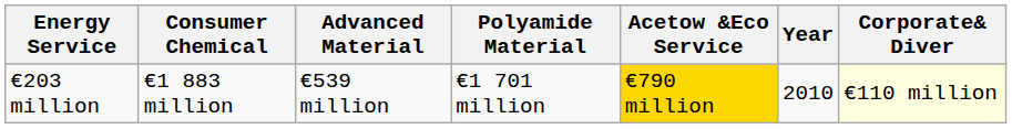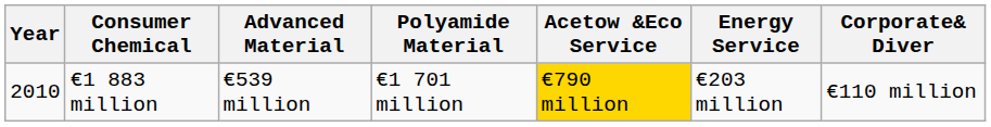columns swapped: Year <-> Energy Service
€1 883 million | Corporate& Diver: lightyellow background -> no background
